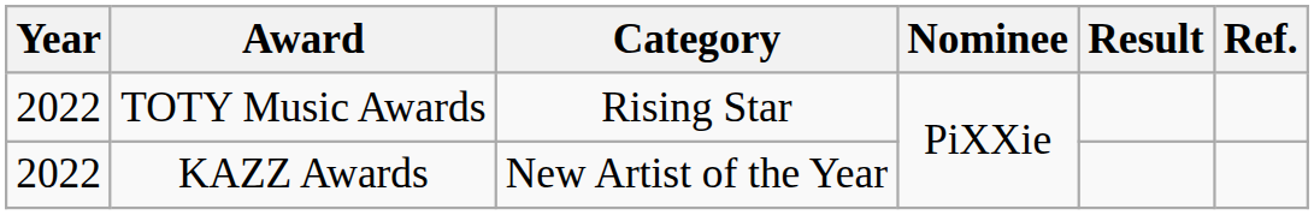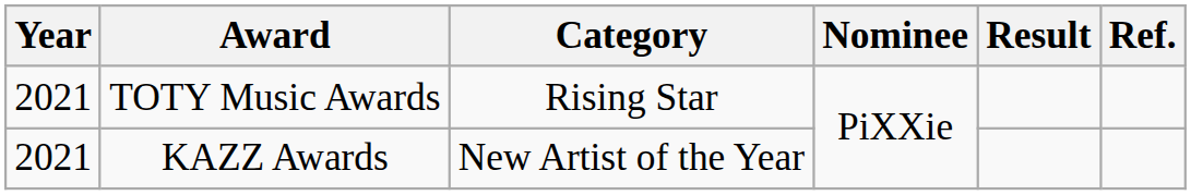TOTY Music Awards | Year: 2022 -> 2021
KAZZ Awards | Year: 2022 -> 2021
